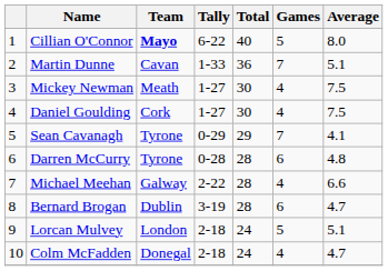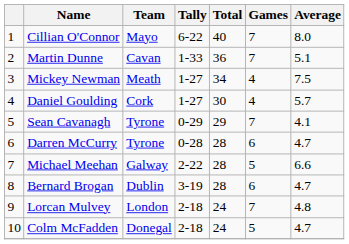Cillian O'Connor | Team: bold -> normal
Cillian O'Connor | Games: 5 -> 7
Mickey Newman | Total: 30 -> 34
Daniel Goulding | Average: 7.5 -> 5.7
Darren McCurry | Average: 4.8 -> 4.7
Michael Meehan | Games: 4 -> 5
Lorcan Mulvey | Games: 5 -> 7
Lorcan Mulvey | Average: 5.1 -> 4.8
Colm McFadden | Games: 4 -> 5
